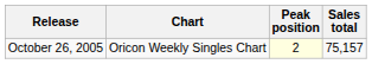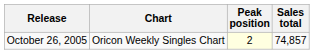October 26, 2005 | Sales total: 75,157 -> 74,857
